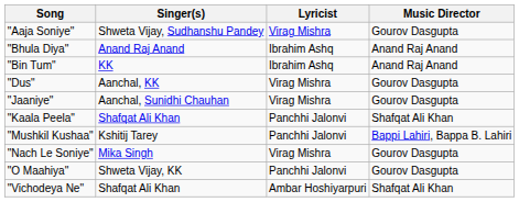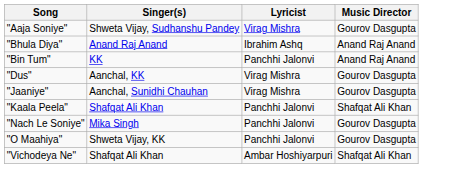"Bin Tum" | Lyricist: Ibrahim Ashq -> Panchhi Jalonvi
- row: "Mushkil Kushaa" | Kshitij Tarey | Panchhi Jalonvi | Bappi Lahiri, Bappa B. Lahiri
"Nach Le Soniye" | Lyricist: Virag Mishra -> Panchhi Jalonvi
